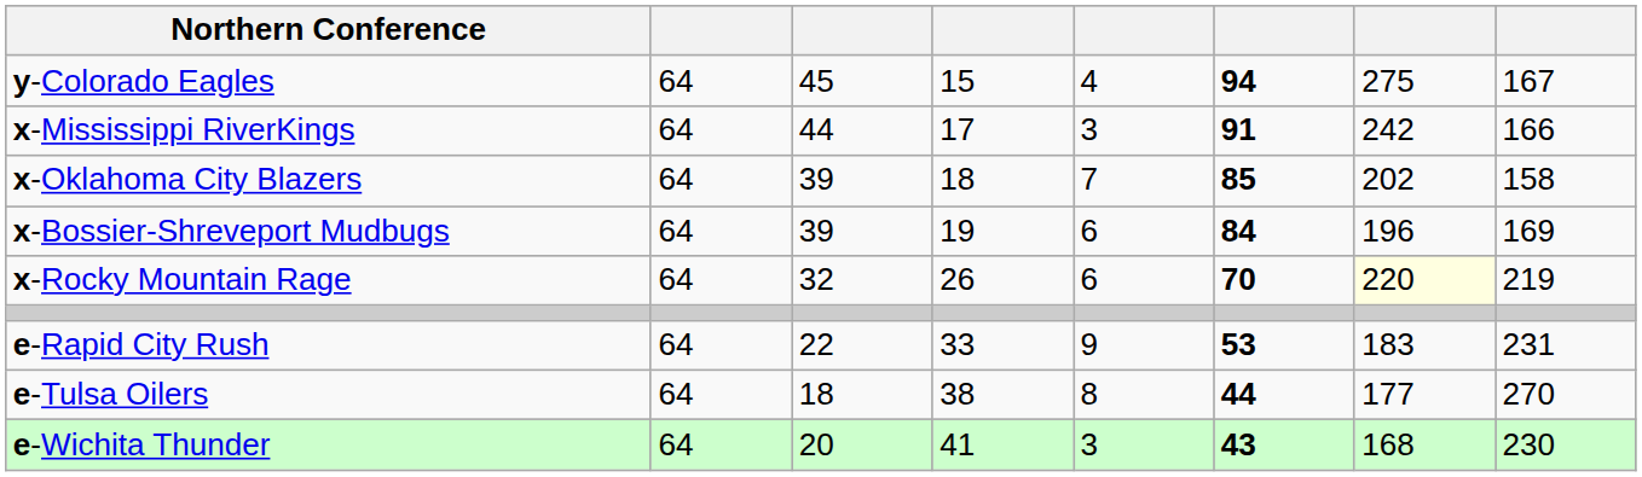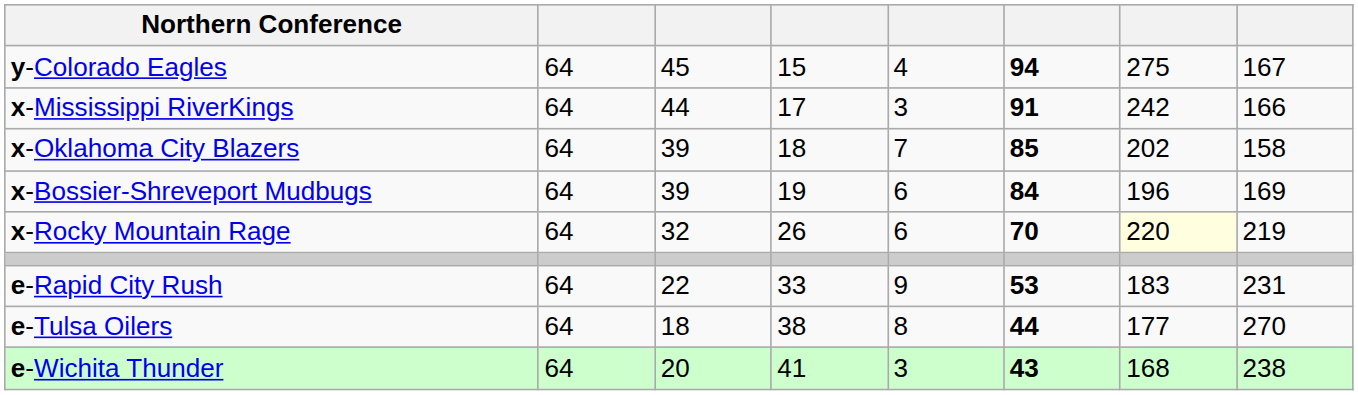e-Wichita Thunder | column 8: 230 -> 238
